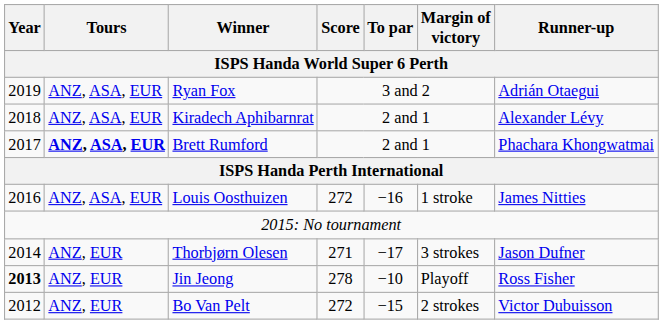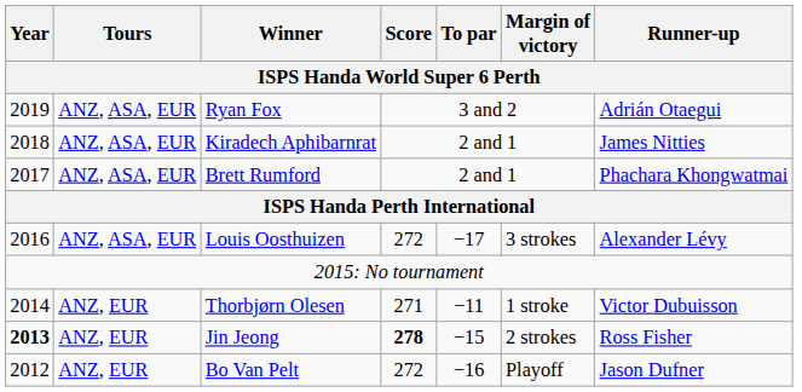Kiradech Aphibarnrat | Runner-up: Alexander Lévy -> James Nitties
Brett Rumford | Tours: bold -> normal
Louis Oosthuizen | To par: −16 -> −17
Louis Oosthuizen | Margin of victory: 1 stroke -> 3 strokes
Louis Oosthuizen | Runner-up: James Nitties -> Alexander Lévy
Thorbjørn Olesen | To par: −17 -> −11
Thorbjørn Olesen | Margin of victory: 3 strokes -> 1 stroke
Thorbjørn Olesen | Runner-up: Jason Dufner -> Victor Dubuisson
Jin Jeong | Score: normal -> bold
Jin Jeong | To par: −10 -> −15
Jin Jeong | Margin of victory: Playoff -> 2 strokes
Bo Van Pelt | To par: −15 -> −16
Bo Van Pelt | Margin of victory: 2 strokes -> Playoff
Bo Van Pelt | Runner-up: Victor Dubuisson -> Jason Dufner
